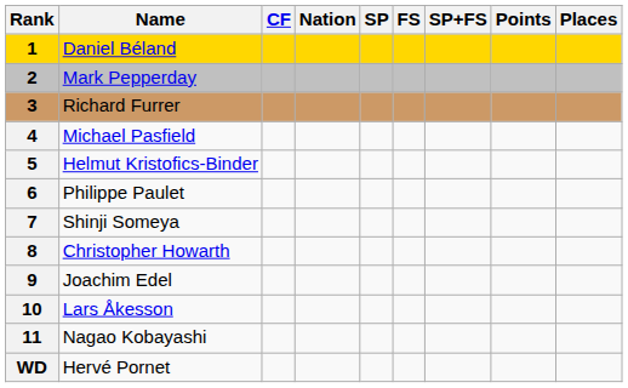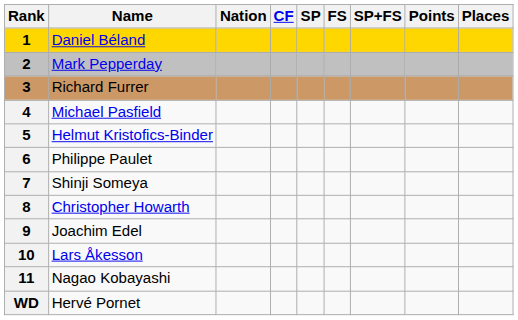columns swapped: Nation <-> CF
